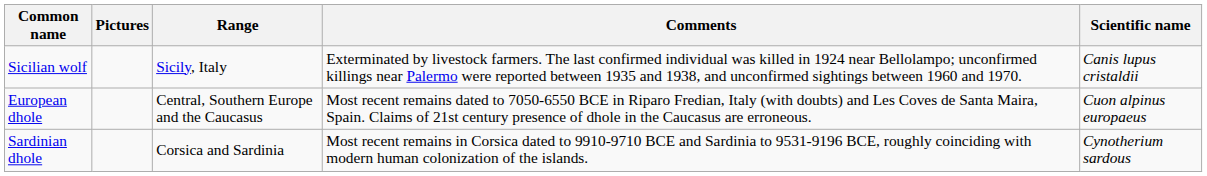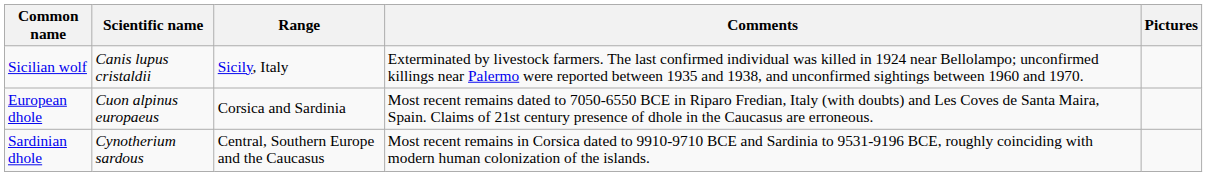columns swapped: Scientific name <-> Pictures
European dhole | Range: Central, Southern Europe and the Caucasus -> Corsica and Sardinia
Sardinian dhole | Range: Corsica and Sardinia -> Central, Southern Europe and the Caucasus
